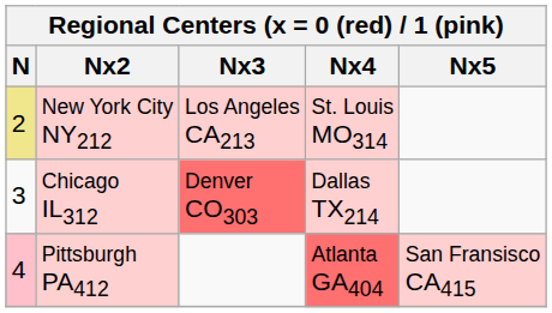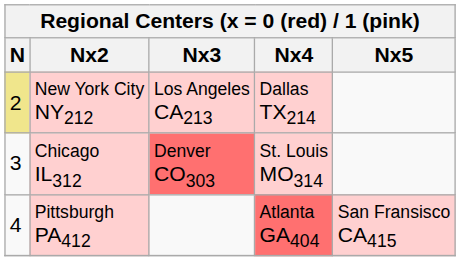New York City NY212 | Nx4: St. Louis MO314 -> Dallas TX214
Chicago IL312 | Nx4: Dallas TX214 -> St. Louis MO314
Pittsburgh PA412 | N: pink background -> no background
